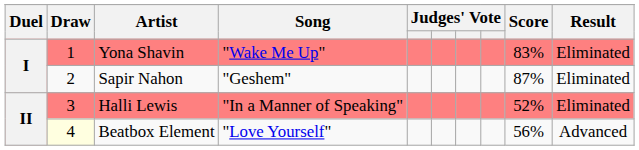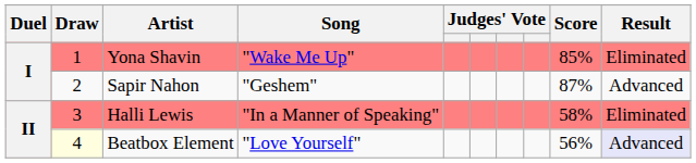Yona Shavin | Score: 83% -> 85%
Sapir Nahon | Result: Eliminated -> Advanced
Halli Lewis | Score: 52% -> 58%
Beatbox Element | Result: no background -> lavender background
